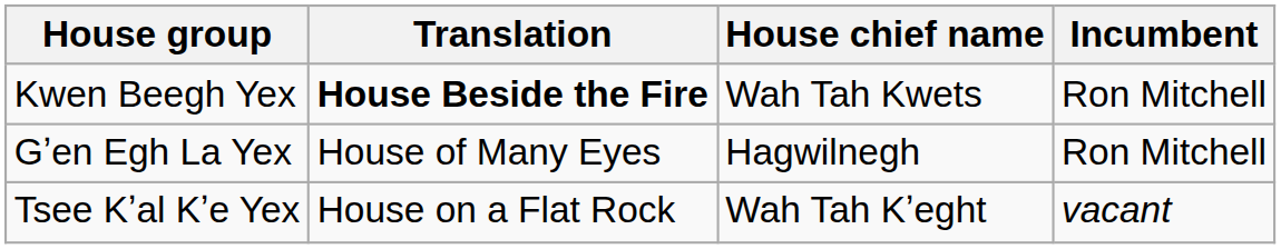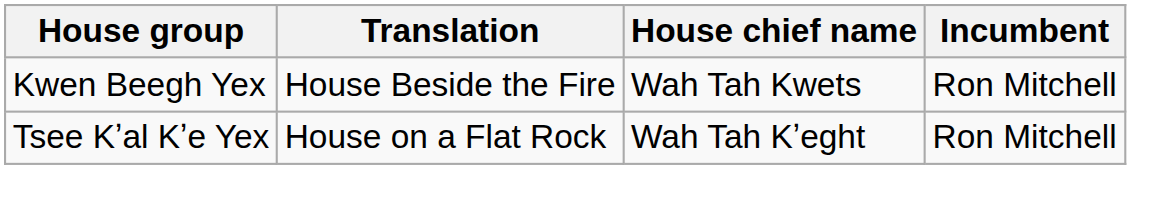Kwen Beegh Yex | Translation: bold -> normal
- row: Gʼen Egh La Yex | House of Many Eyes | Hagwilnegh | Ron Mitchell
Tsee Kʼal Kʼe Yex | Incumbent: vacant -> Ron Mitchell
